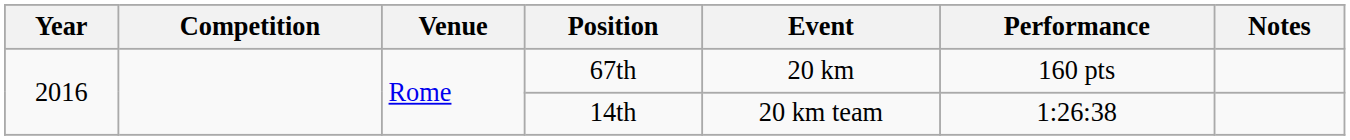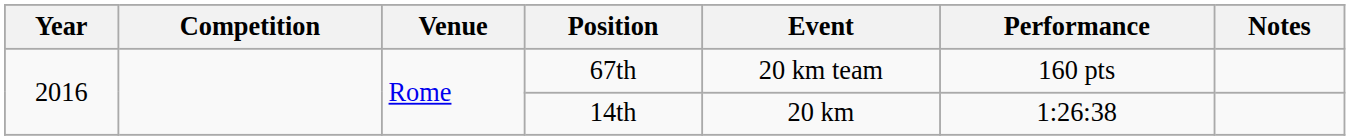67th | Event: 20 km -> 20 km team
14th | Event: 20 km team -> 20 km
